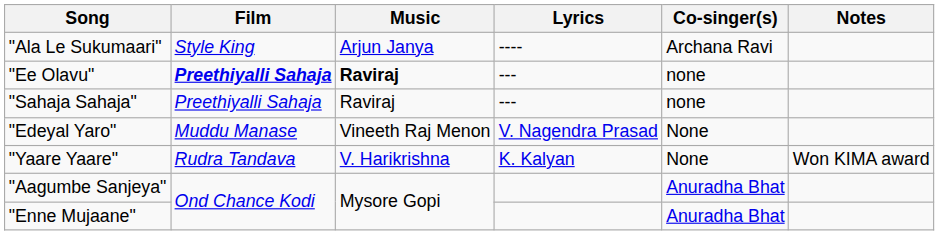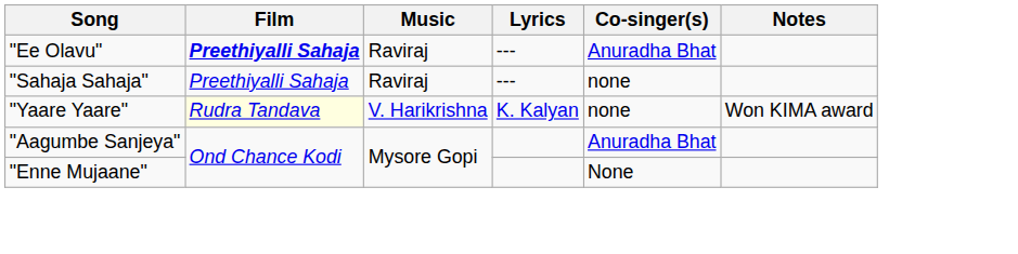- row: "Ala Le Sukumaari" | Style King | Arjun Janya | ---- | Archana Ravi
"Ee Olavu" | Music: bold -> normal
"Ee Olavu" | Co-singer(s): none -> Anuradha Bhat
- row: "Edeyal Yaro" | Muddu Manase | Vineeth Raj Menon | V. Nagendra Prasad | None
"Yaare Yaare" | Film: no background -> lightyellow background
"Yaare Yaare" | Co-singer(s): None -> none
"Enne Mujaane" | Co-singer(s): Anuradha Bhat -> None
